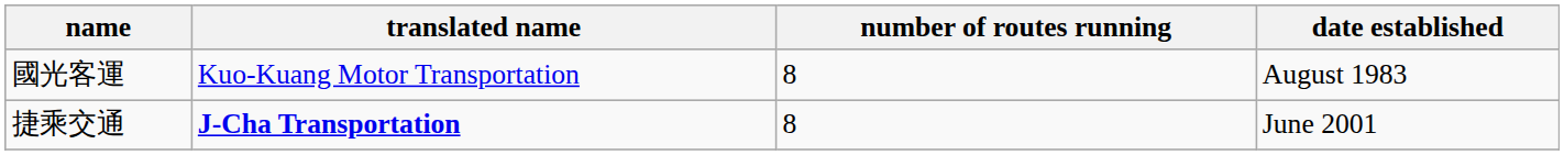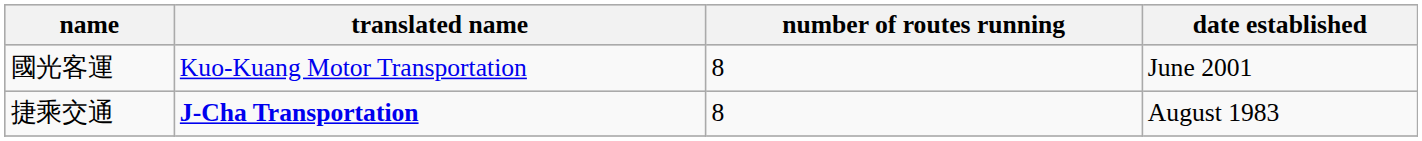國光客運 | date established: August 1983 -> June 2001
捷乘交通 | date established: June 2001 -> August 1983
